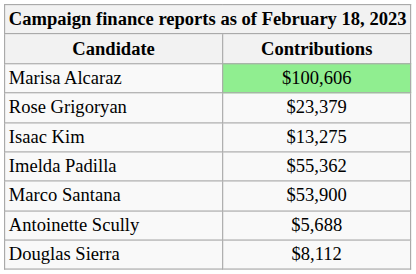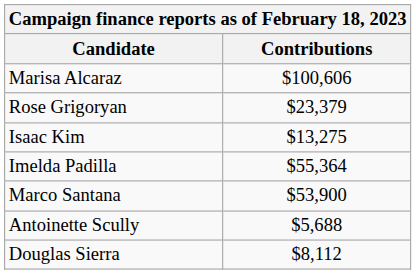Marisa Alcaraz | Contributions: lightgreen background -> no background
Imelda Padilla | Contributions: $55,362 -> $55,364
